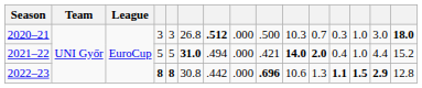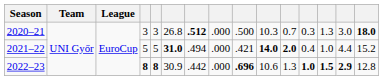2020–21 | column 13: 1.0 -> 1.3
2022–23 | column 6: 30.8 -> 30.9
2022–23 | column 12: 1.1 -> 1.0
